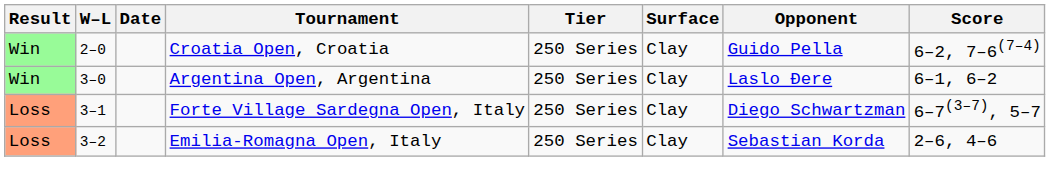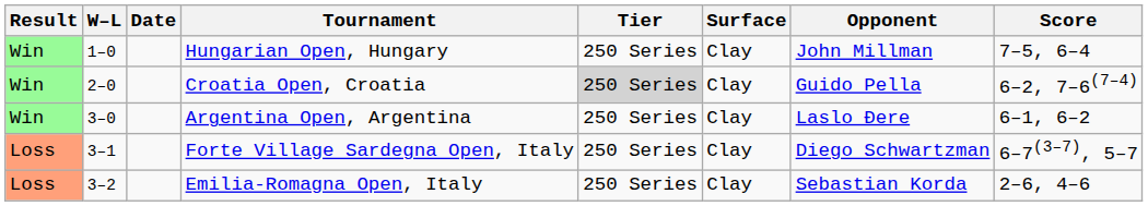+ row: Win | 1–0 | Hungarian Open, Hungary | 250 Series | Clay | John Millman | 7–5, 6–4
Croatia Open, Croatia | Tier: no background -> lightgrey background
